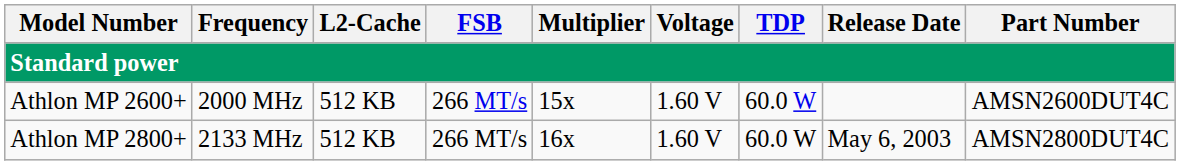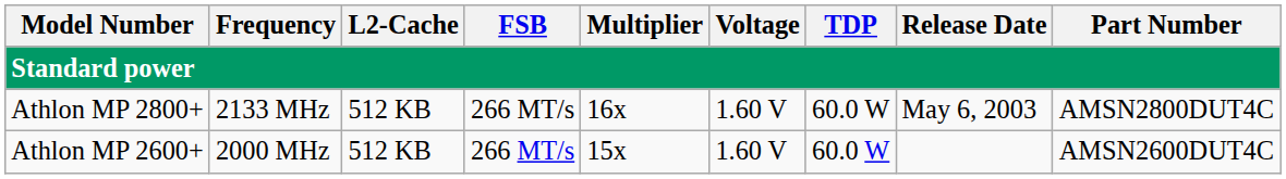rows swapped: Athlon MP 2600+ <-> Athlon MP 2800+
